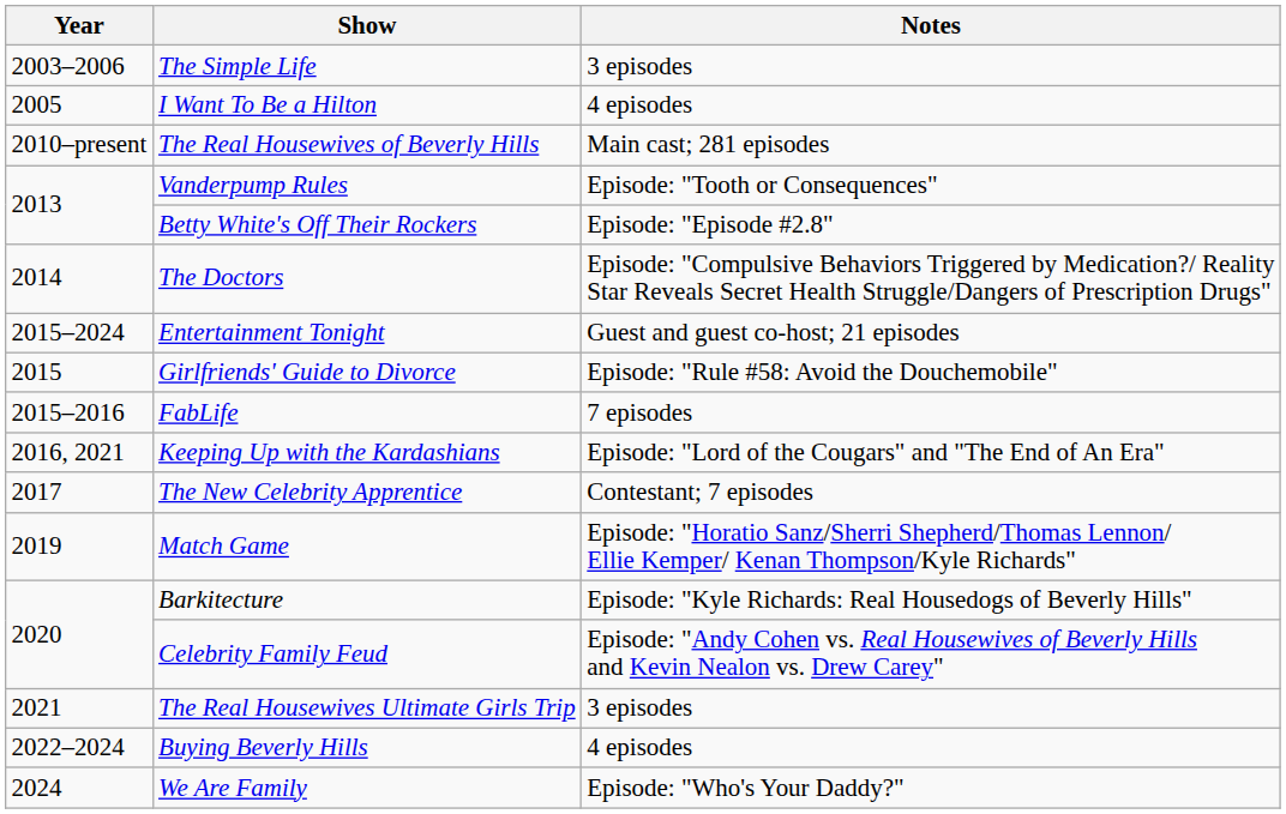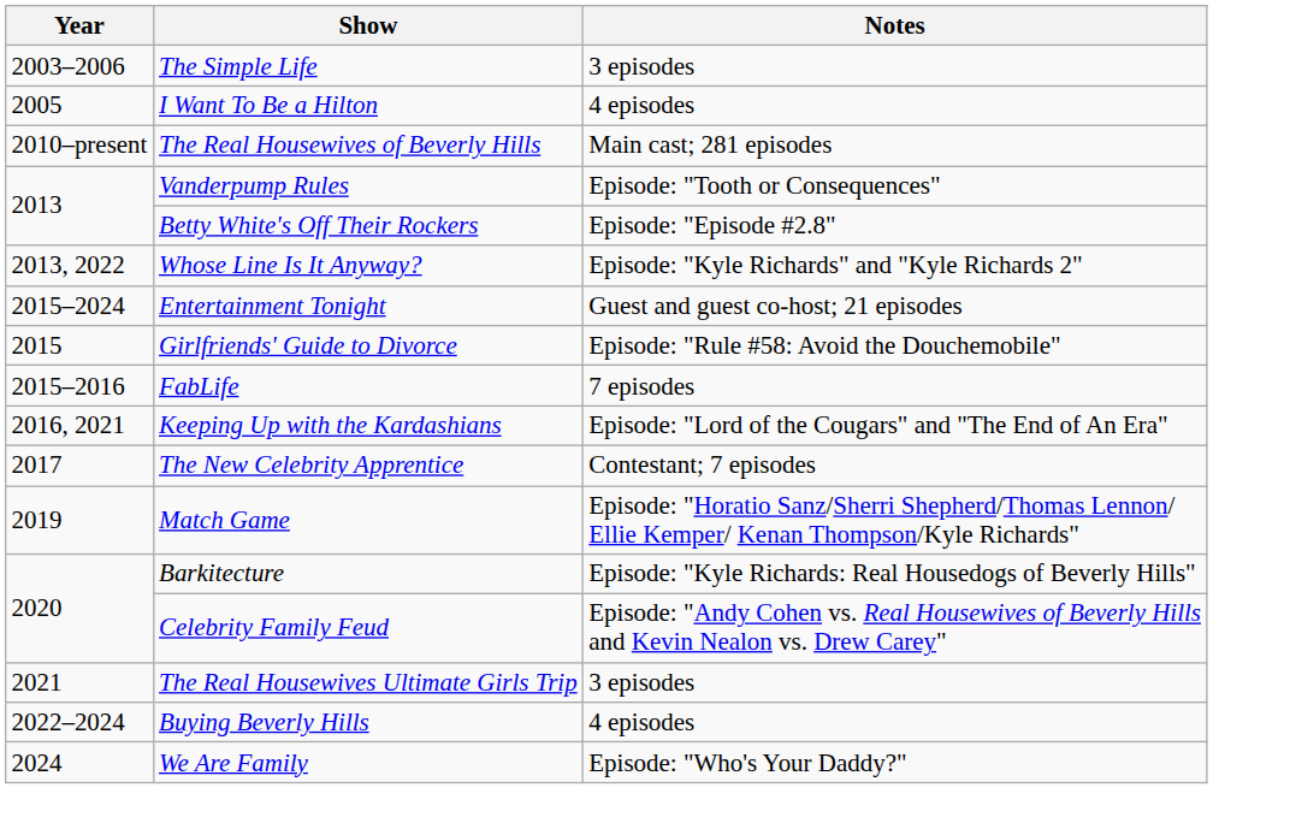+ row: 2013, 2022 | Whose Line Is It Anyway? | Episode: "Kyle Richards" and "Kyle Richards 2"
- row: 2014 | The Doctors | Episode: "Compulsive Behaviors Triggered by Medication?/ Reality Star Reveals Secret Health Struggle/Dangers of Prescription Drugs"
